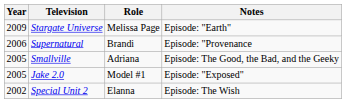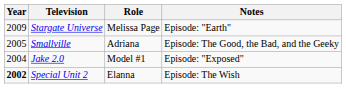- row: 2006 | Supernatural | Brandi | Episode: "Provenance
Jake 2.0 | Year: 2005 -> 2004
Special Unit 2 | Year: normal -> bold
